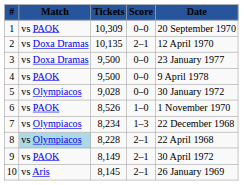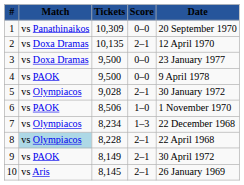1 | Match: vs PAOK -> vs Panathinaikos
5 | Score: 0–0 -> 2–1
6 | Tickets: 8,526 -> 8,506
